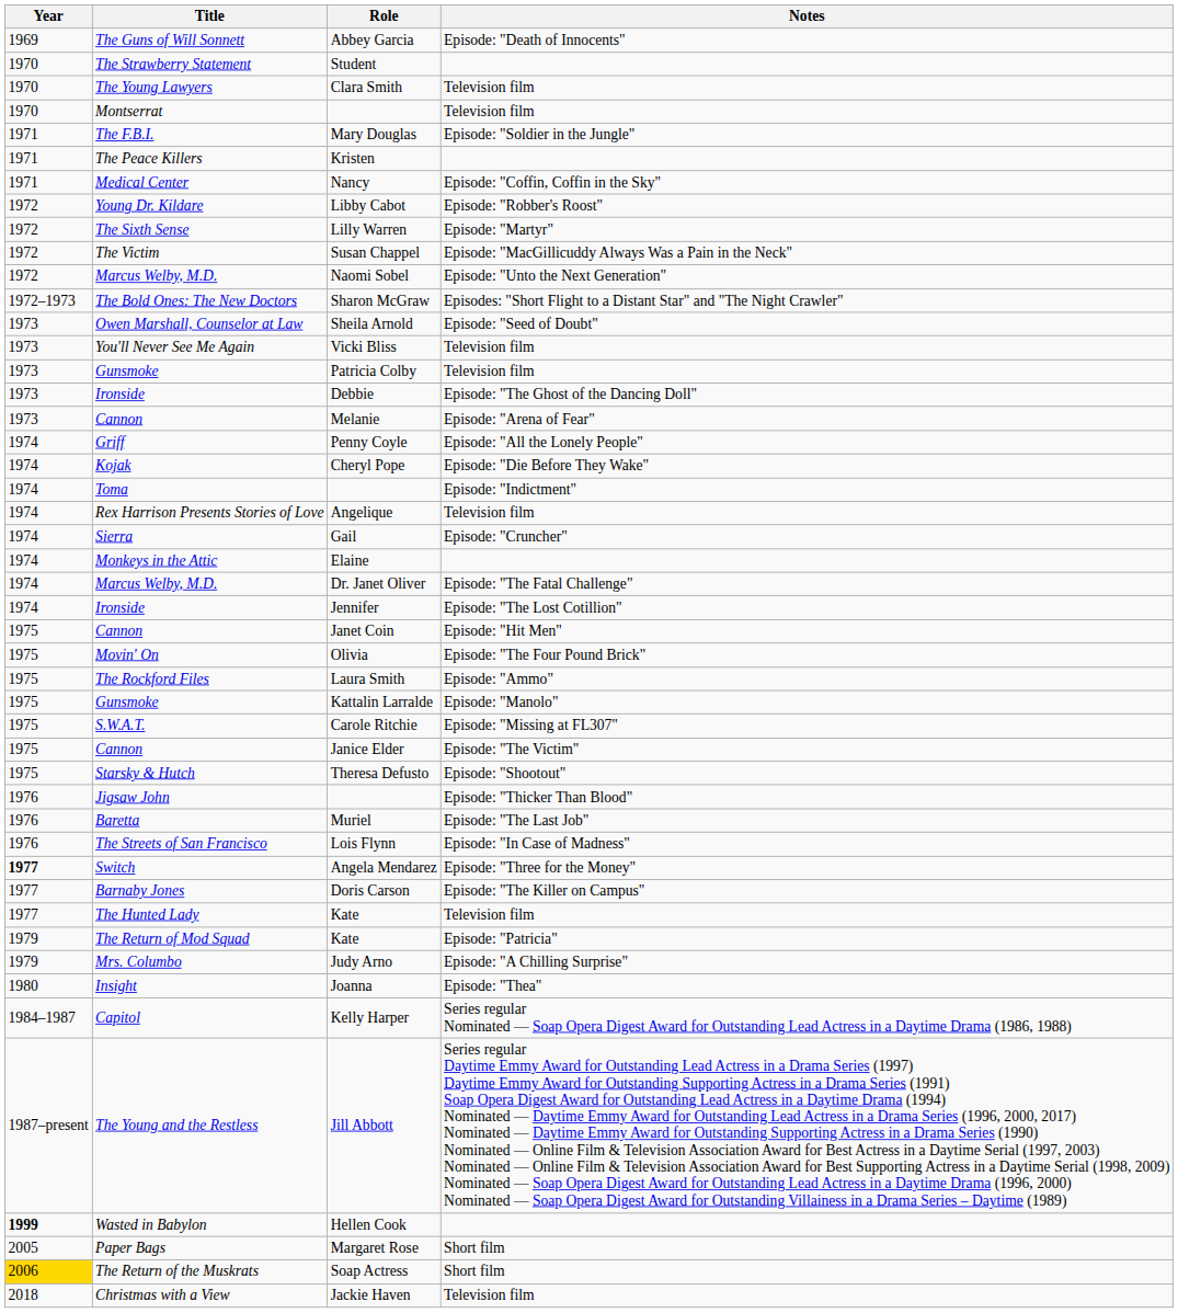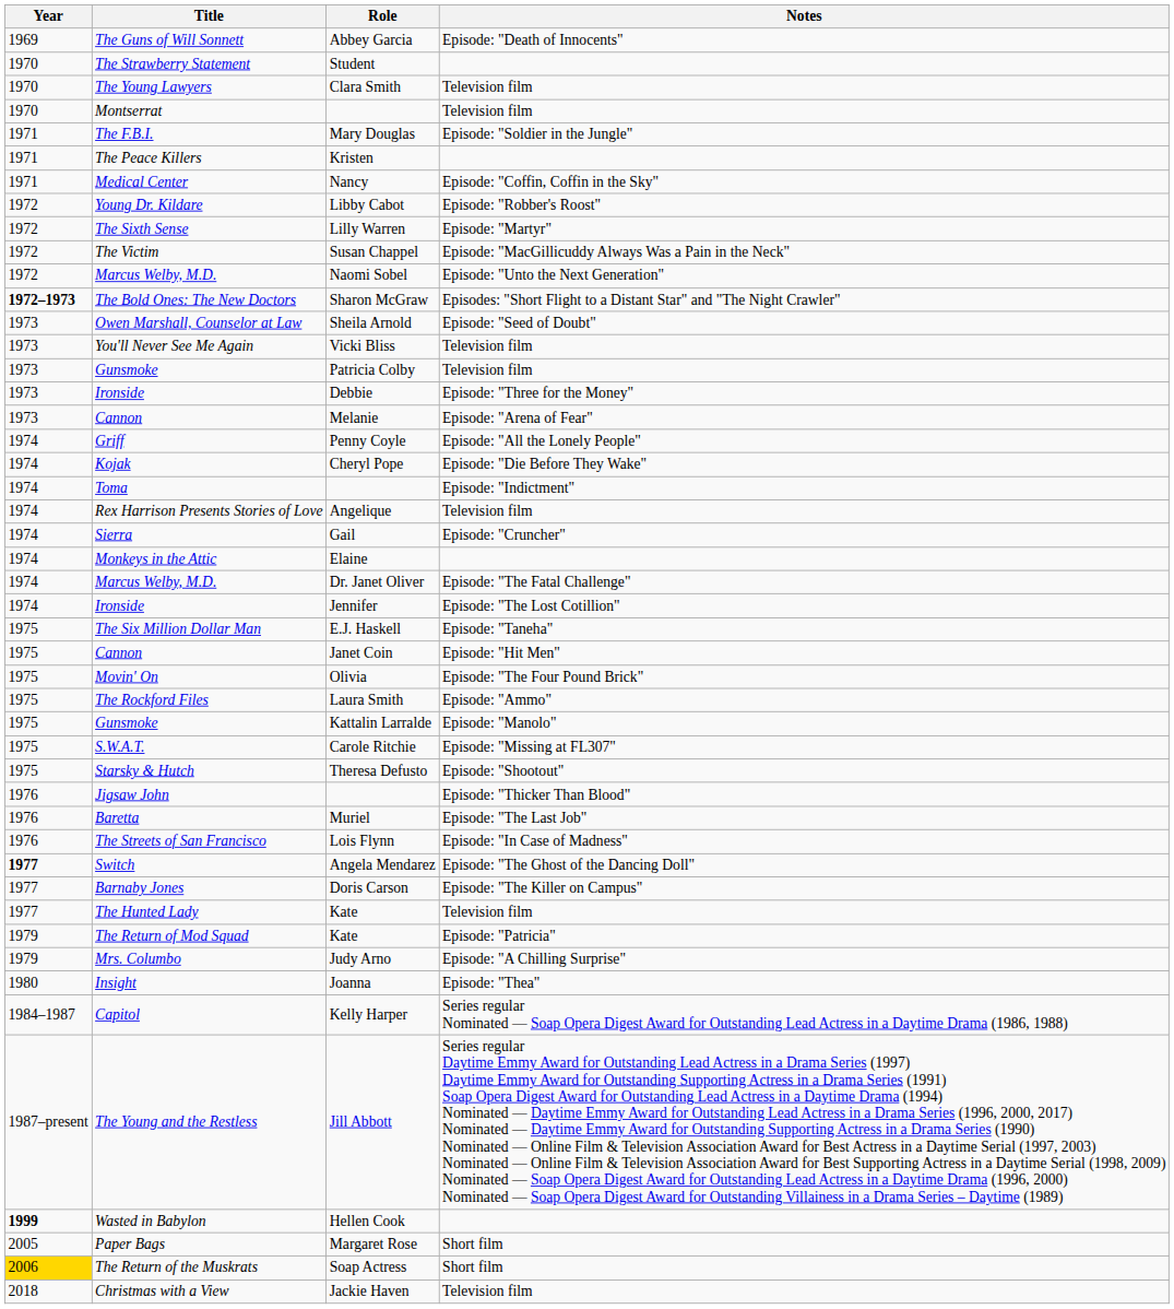Sharon McGraw | Year: normal -> bold
Debbie | Notes: Episode: "The Ghost of the Dancing Doll" -> Episode: "Three for the Money"
+ row: 1975 | The Six Million Dollar Man | E.J. Haskell | Episode: "Taneha"
- row: 1975 | Cannon | Janice Elder | Episode: "The Victim"
Angela Mendarez | Notes: Episode: "Three for the Money" -> Episode: "The Ghost of the Dancing Doll"
